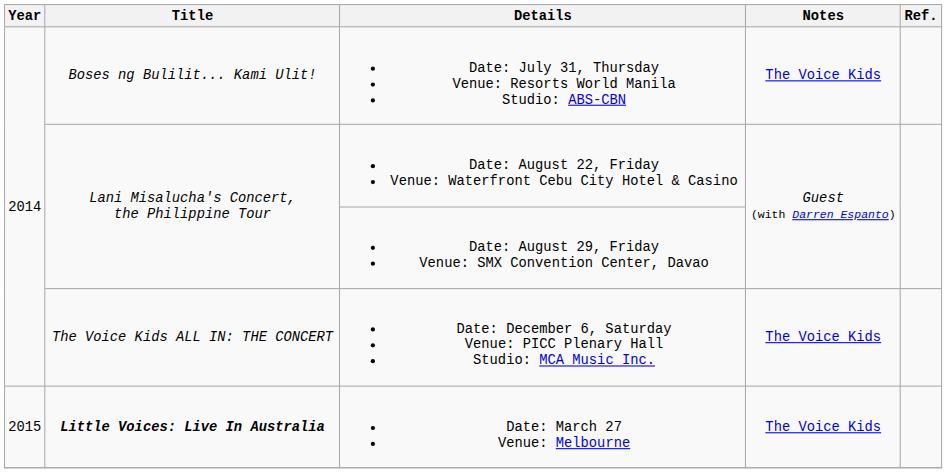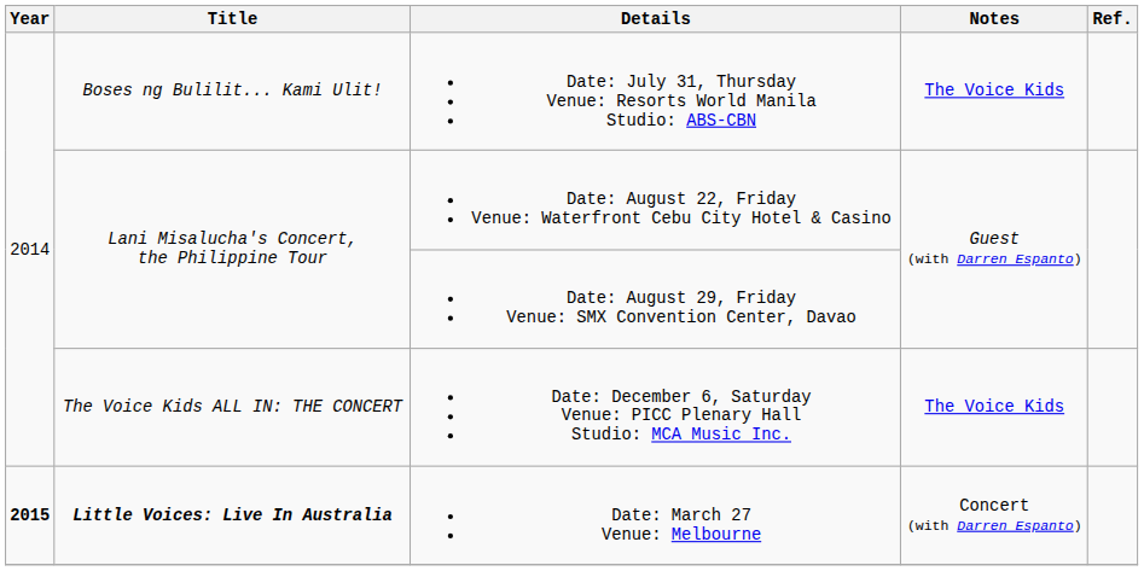Date: March 27 Venue: Melbourne | Year: normal -> bold
Date: March 27 Venue: Melbourne | Notes: The Voice Kids -> Concert (with Darren Espanto)
